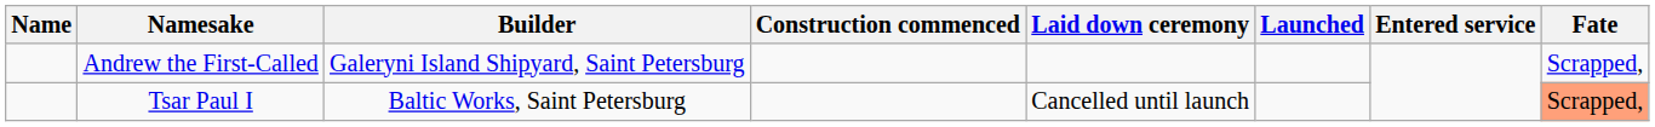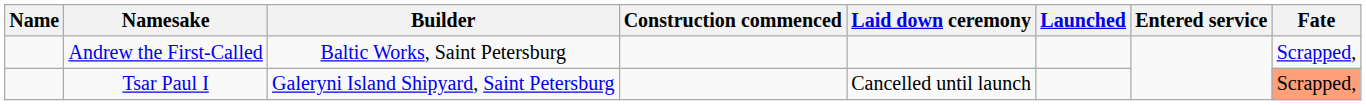Andrew the First-Called | Builder: Galeryni Island Shipyard, Saint Petersburg -> Baltic Works, Saint Petersburg
Tsar Paul I | Builder: Baltic Works, Saint Petersburg -> Galeryni Island Shipyard, Saint Petersburg
